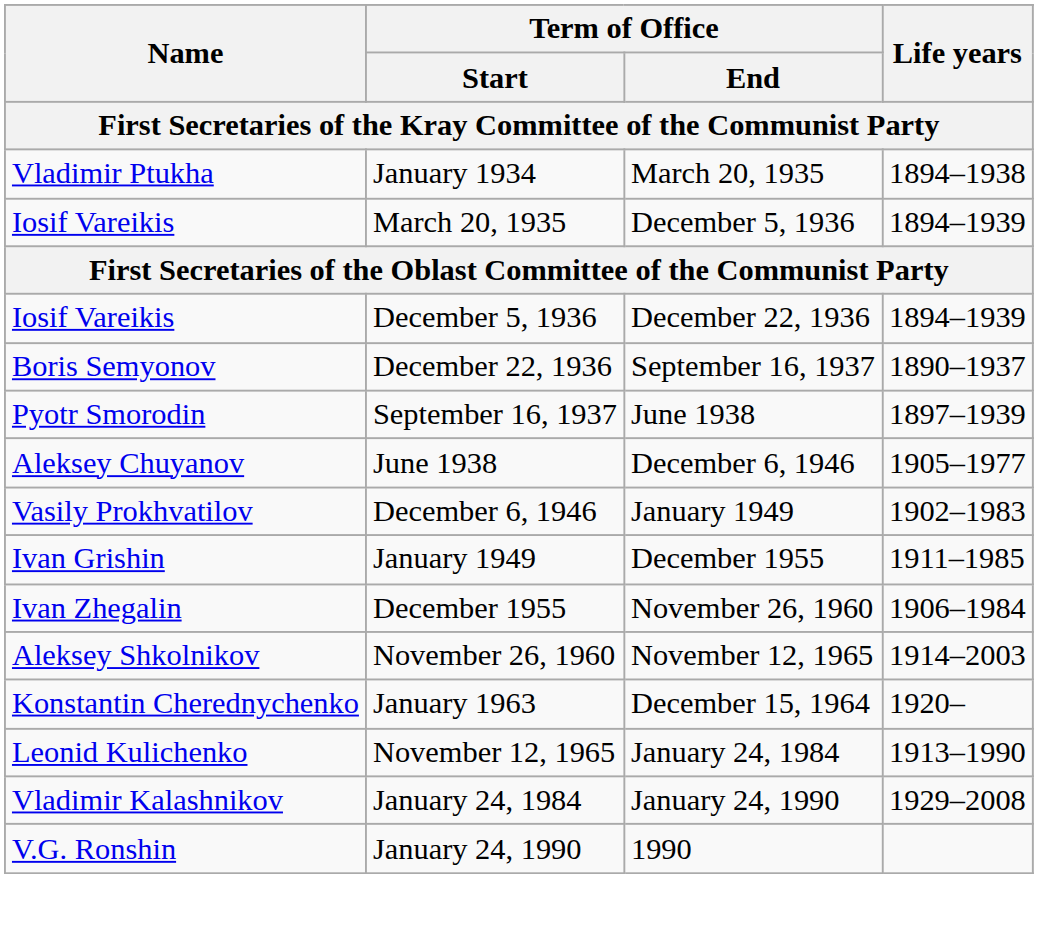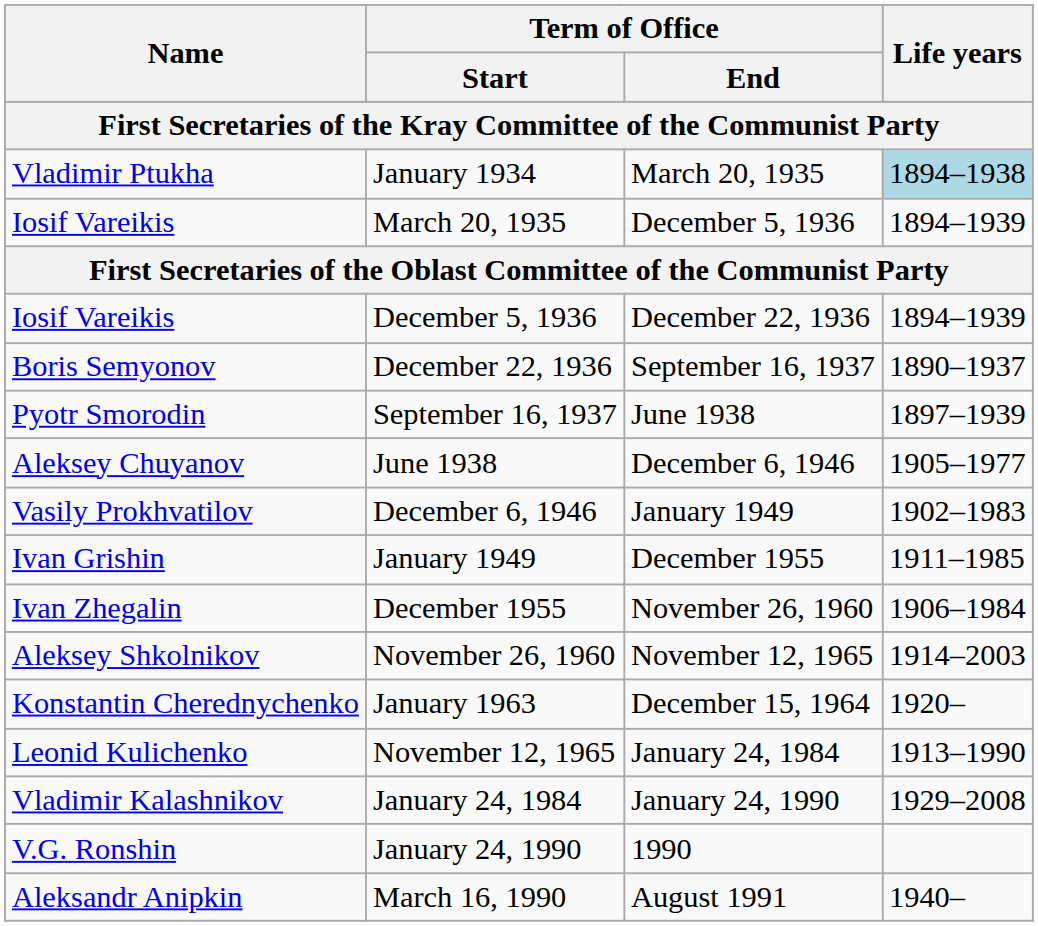January 1934 | Life years: no background -> lightblue background
+ row: Aleksandr Anipkin | March 16, 1990 | August 1991 | 1940–
